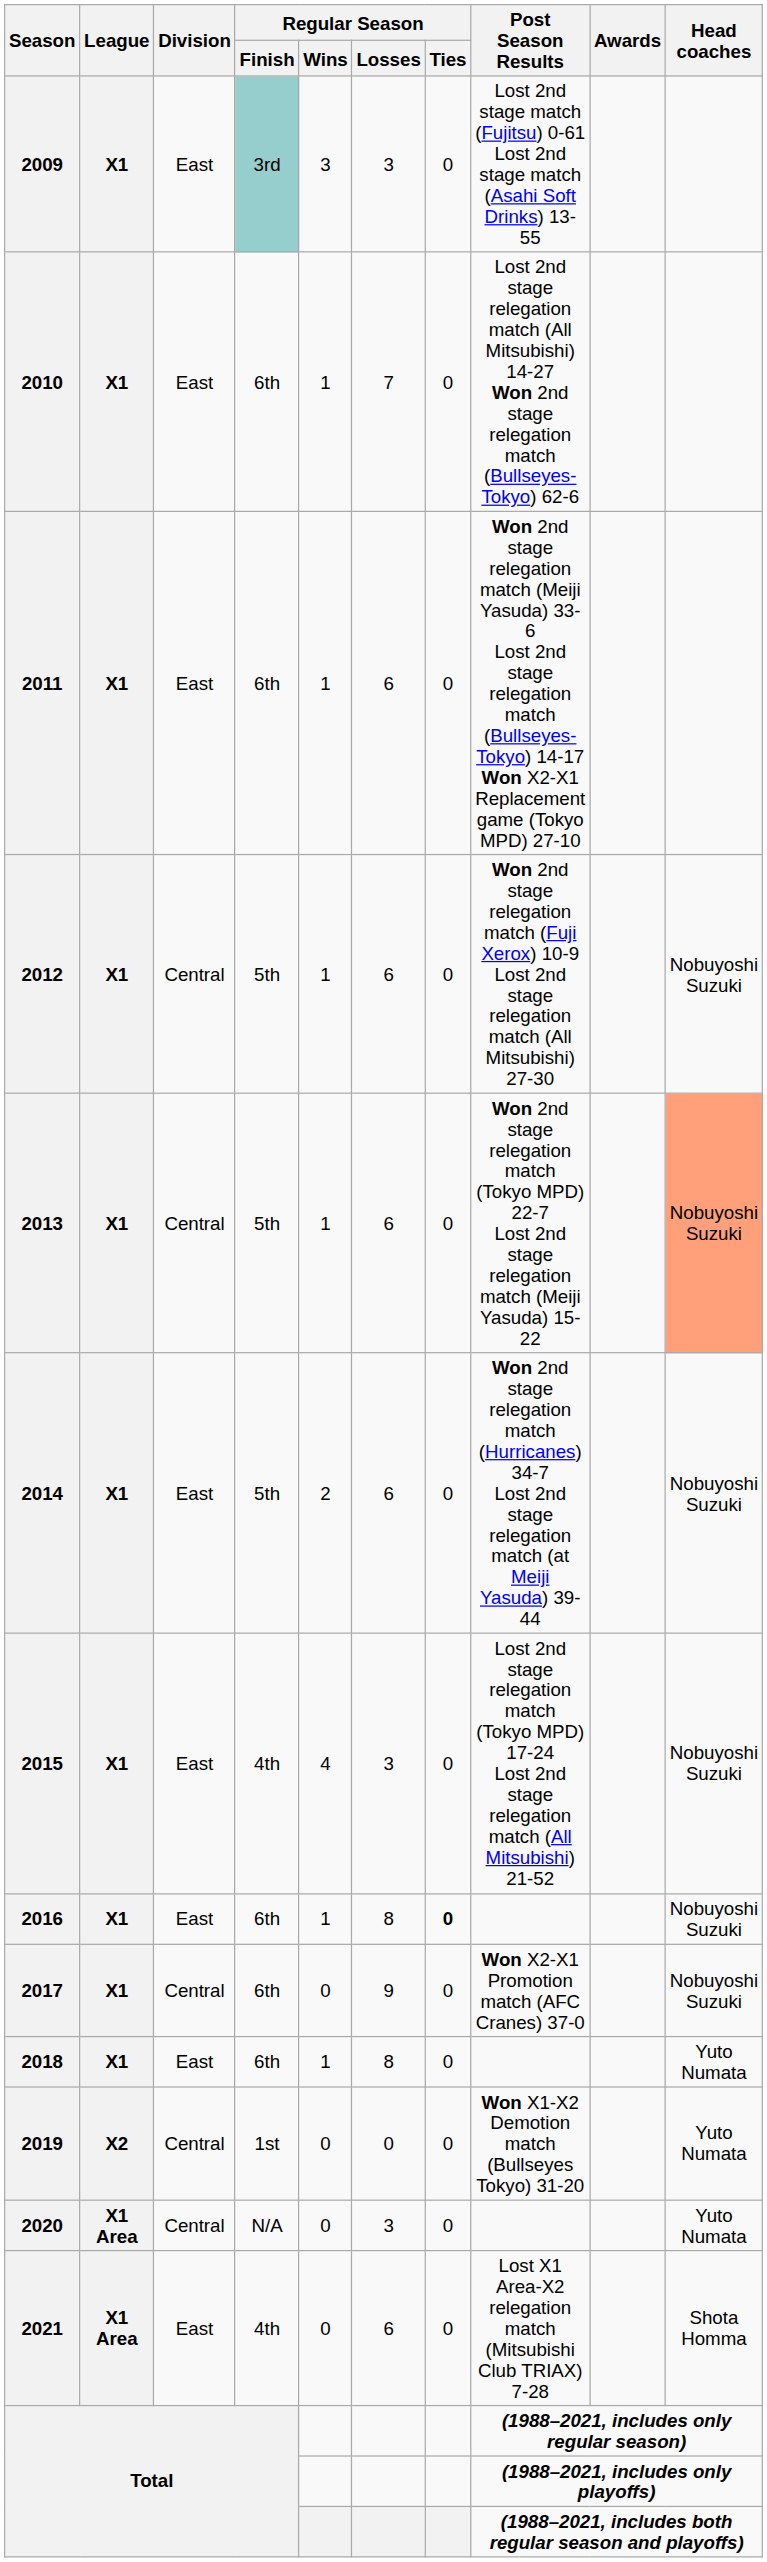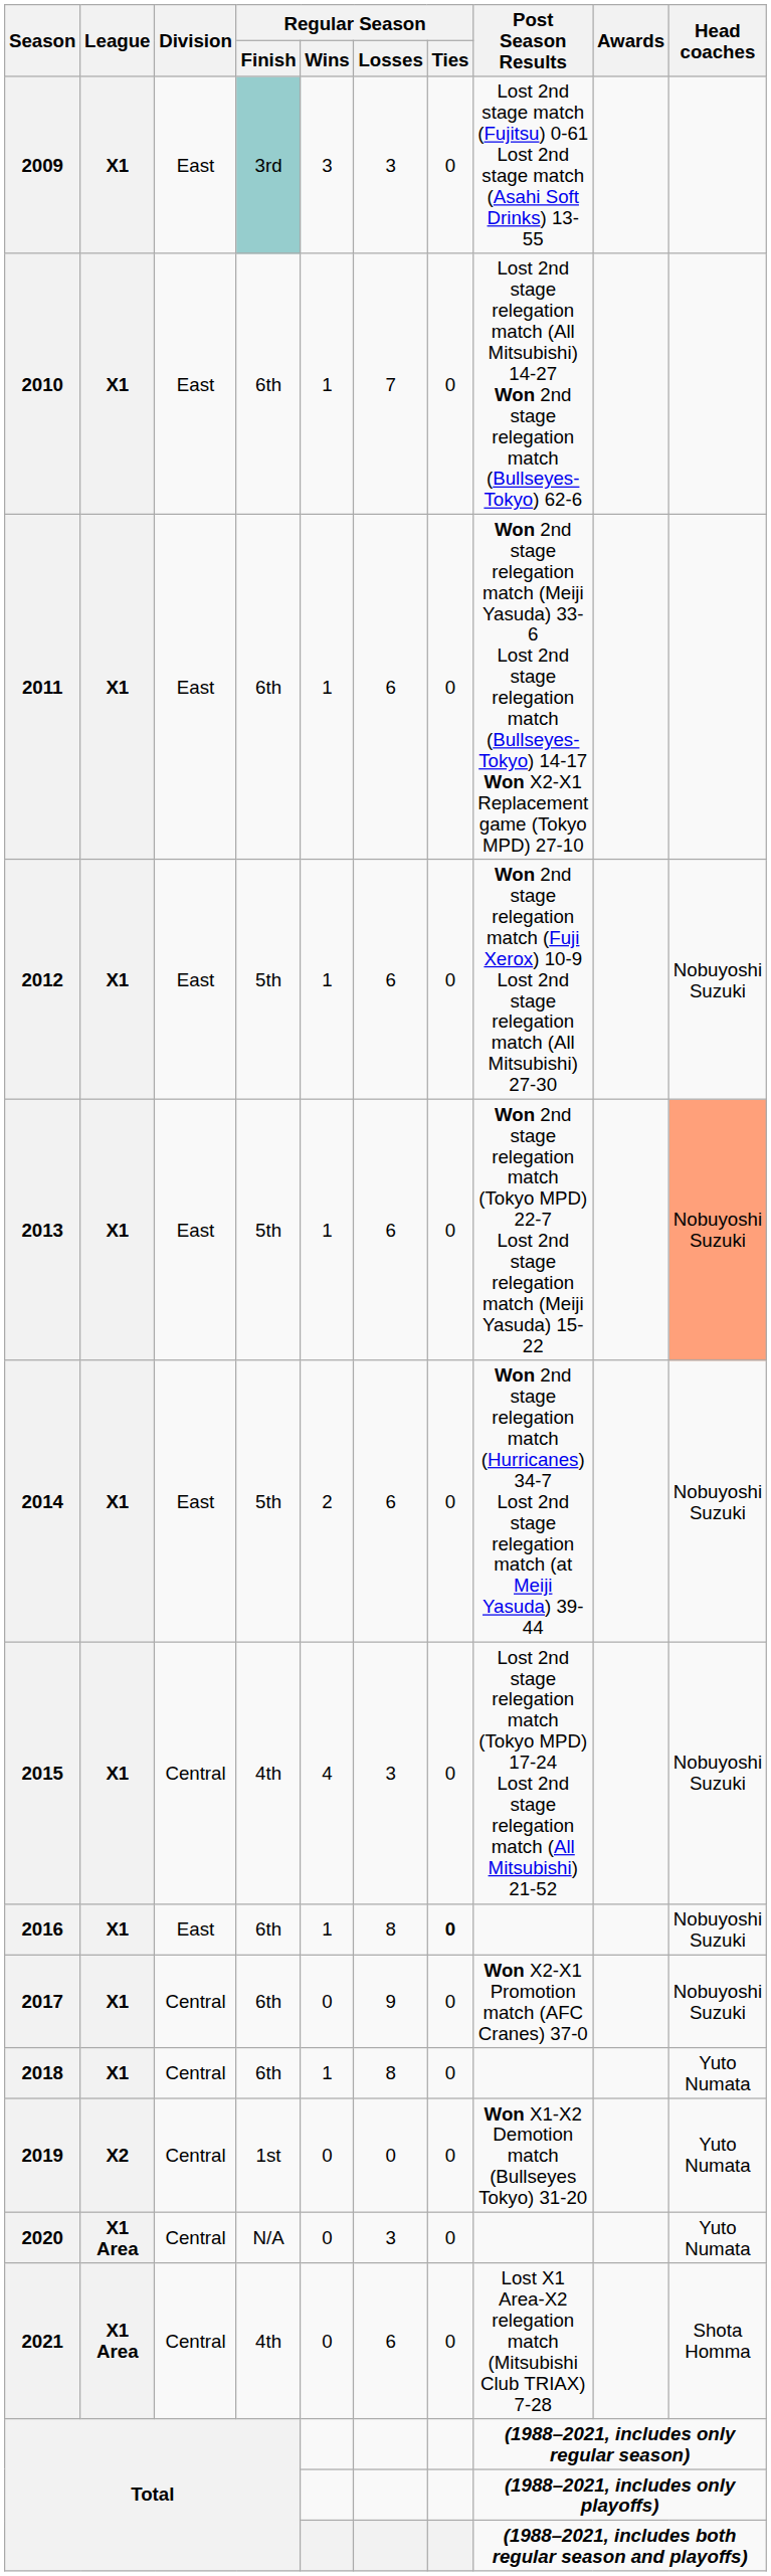2012 | Division: Central -> East
2013 | Division: Central -> East
2015 | Division: East -> Central
2018 | Division: East -> Central
2021 | Division: East -> Central
